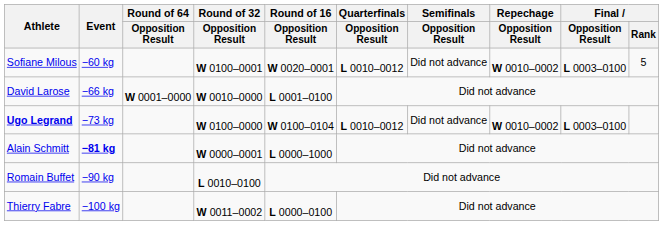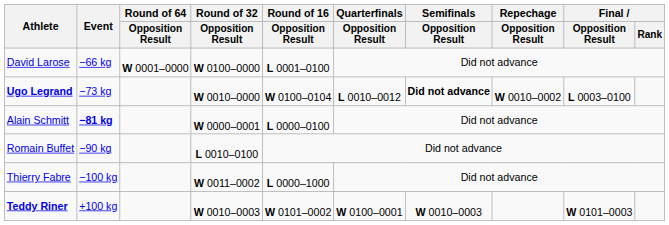- row: Sofiane Milous | −60 kg | W 0100–0001 | W 0020–0001 | L 0010–0012 | Did not advance | W 0010–0002 | L 0003–0100 | 5
David Larose | Round of 32 / Opposition Result: W 0010–0000 -> W 0100–0000
Ugo Legrand | Round of 32 / Opposition Result: W 0100–0000 -> W 0010–0000
Ugo Legrand | Semifinals / Opposition Result: normal -> bold
Alain Schmitt | Round of 16 / Opposition Result: L 0000–1000 -> L 0000–0100
Thierry Fabre | Round of 16 / Opposition Result: L 0000–0100 -> L 0000–1000
+ row: Teddy Riner | +100 kg | W 0010–0003 | W 0101–0002 | W 0100–0001 | W 0010–0003 | W 0101–0003
